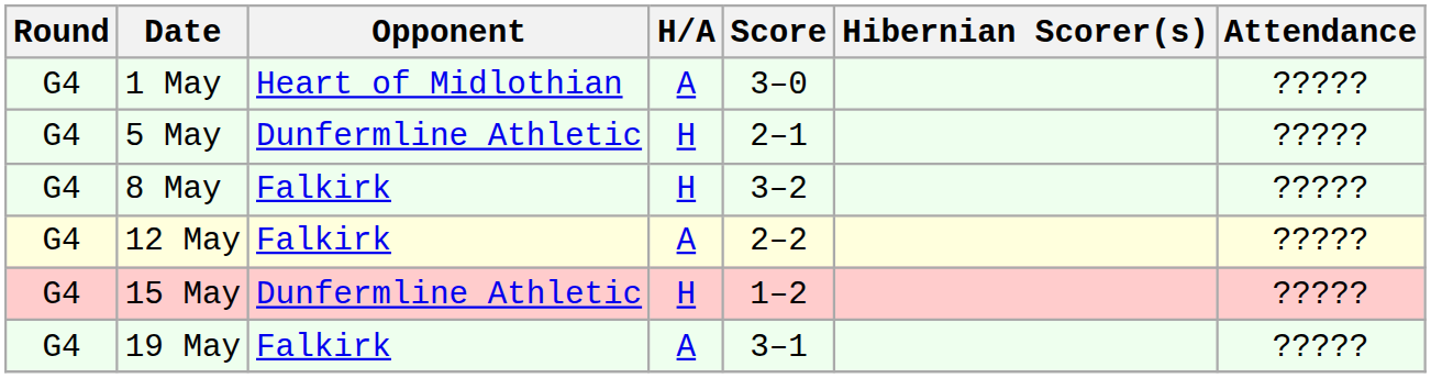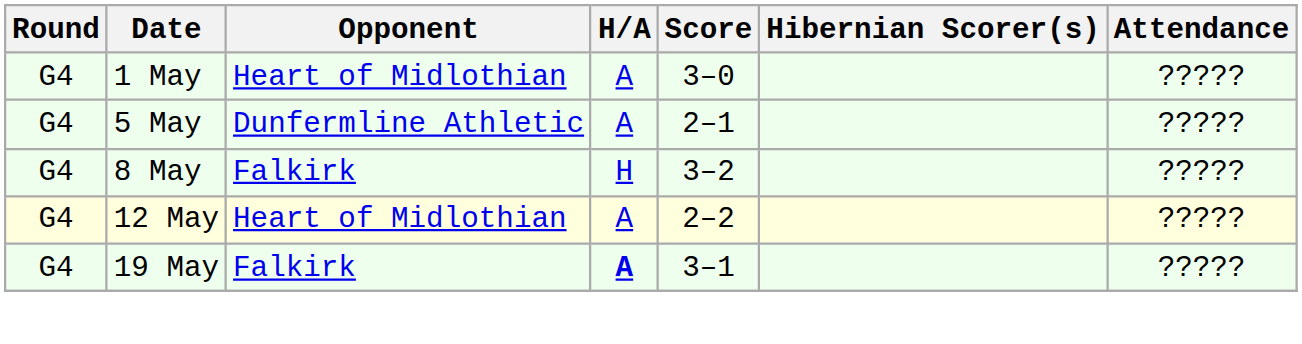5 May | H/A: H -> A
12 May | Opponent: Falkirk -> Heart of Midlothian
- row: G4 | 15 May | Dunfermline Athletic | H | 1–2 | ?????
19 May | H/A: normal -> bold
